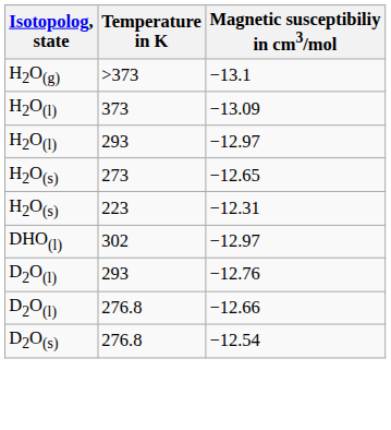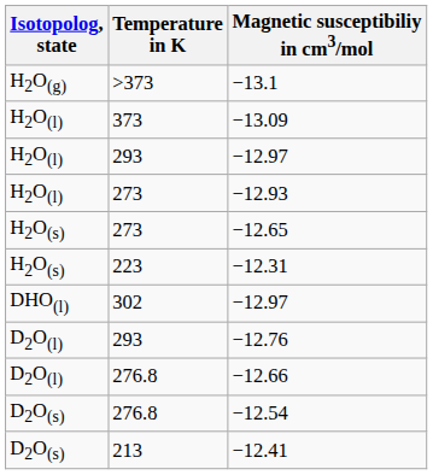+ row: H2O(l) | 273 | −12.93
+ row: D2O(s) | 213 | −12.41
